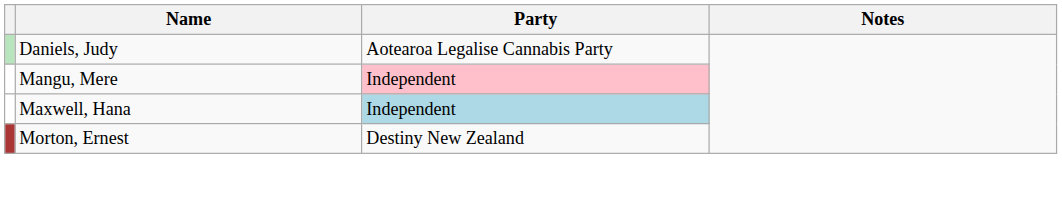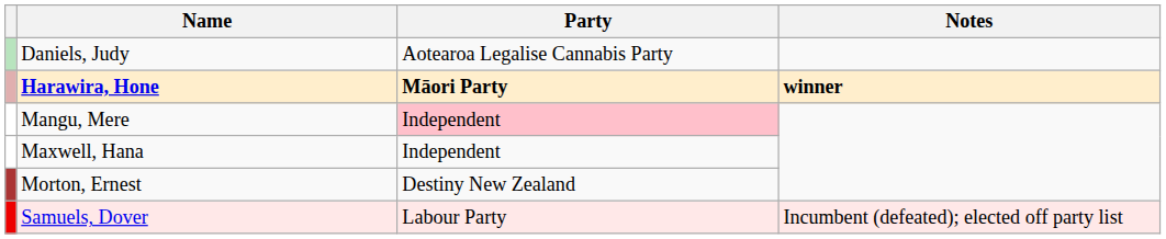+ row: Harawira, Hone | Māori Party | winner
Maxwell, Hana | Party: lightblue background -> no background
+ row: Samuels, Dover | Labour Party | Incumbent (defeated); elected off party list
